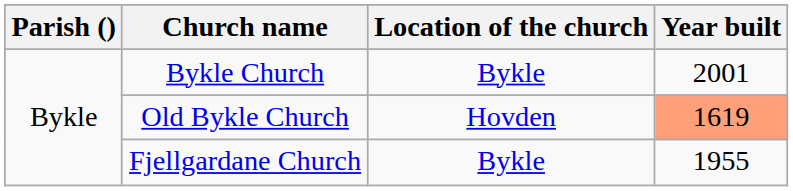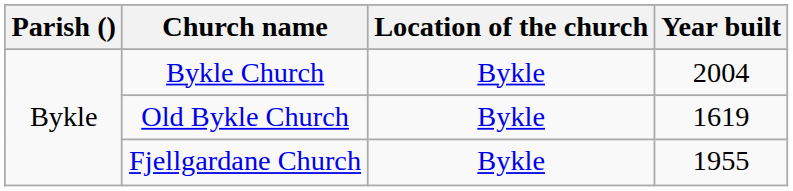Bykle Church | Year built: 2001 -> 2004
Old Bykle Church | Location of the church: Hovden -> Bykle
Old Bykle Church | Year built: lightsalmon background -> no background
